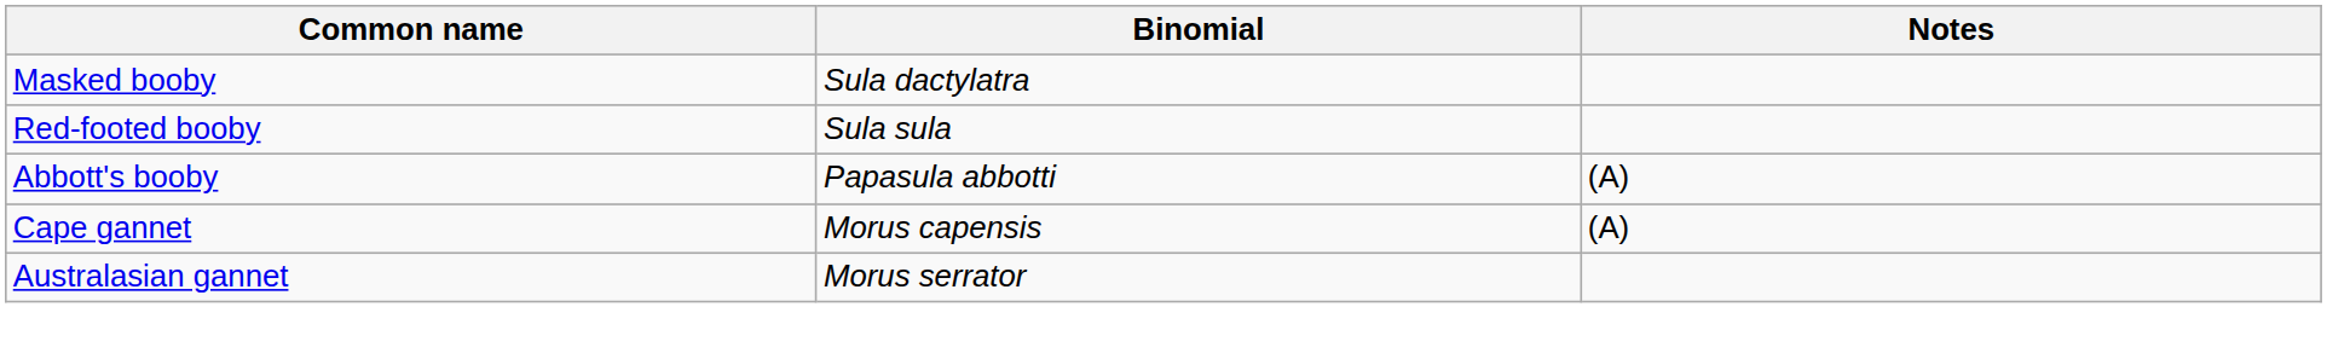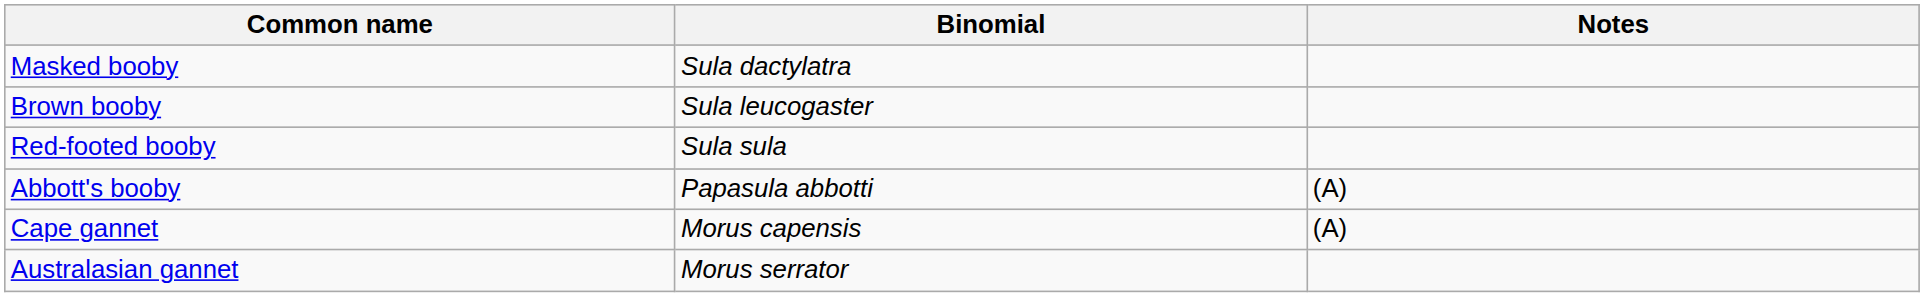+ row: Brown booby | Sula leucogaster
